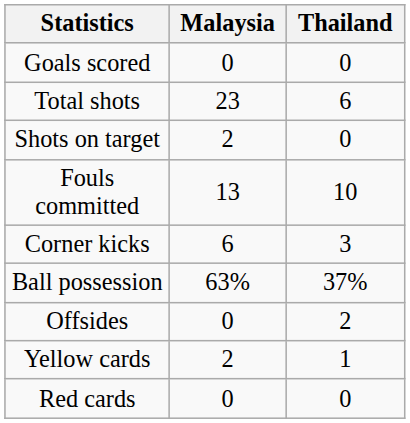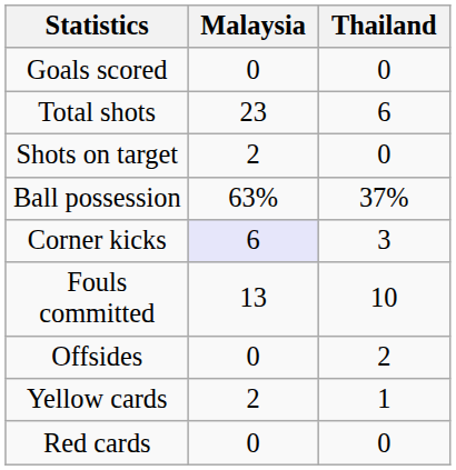rows swapped: Ball possession <-> Fouls committed
Corner kicks | Malaysia: no background -> lavender background
